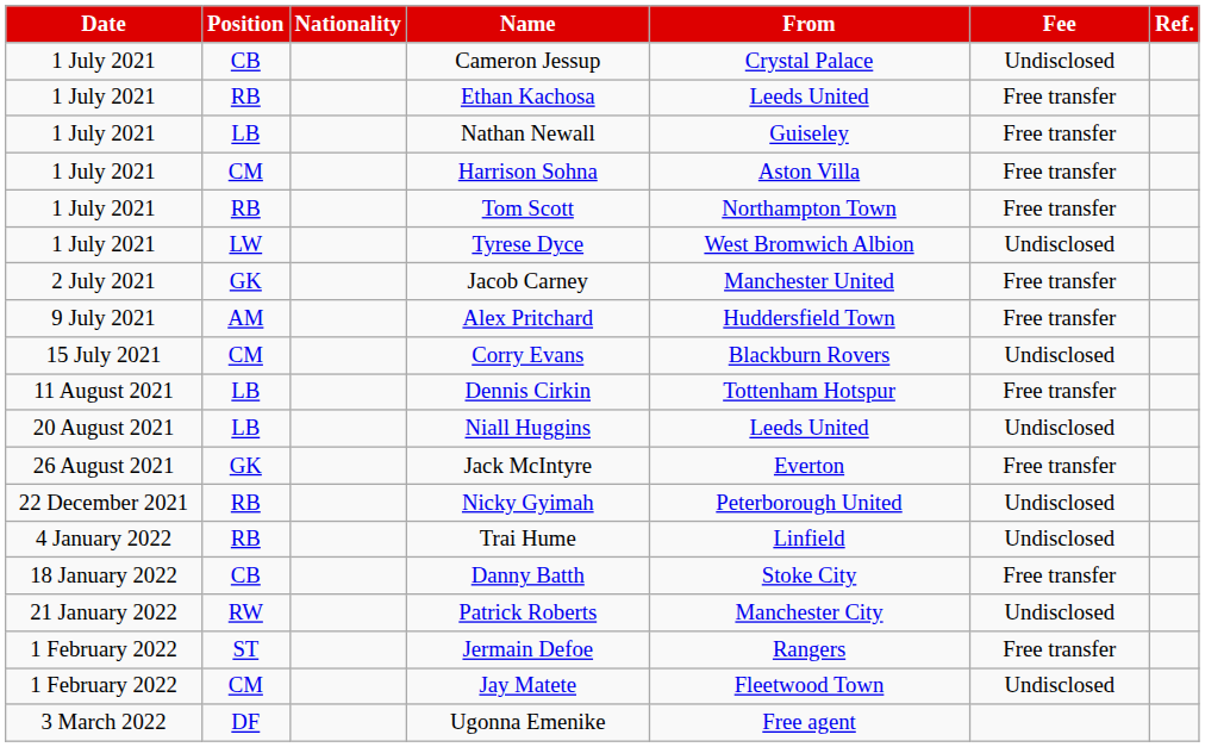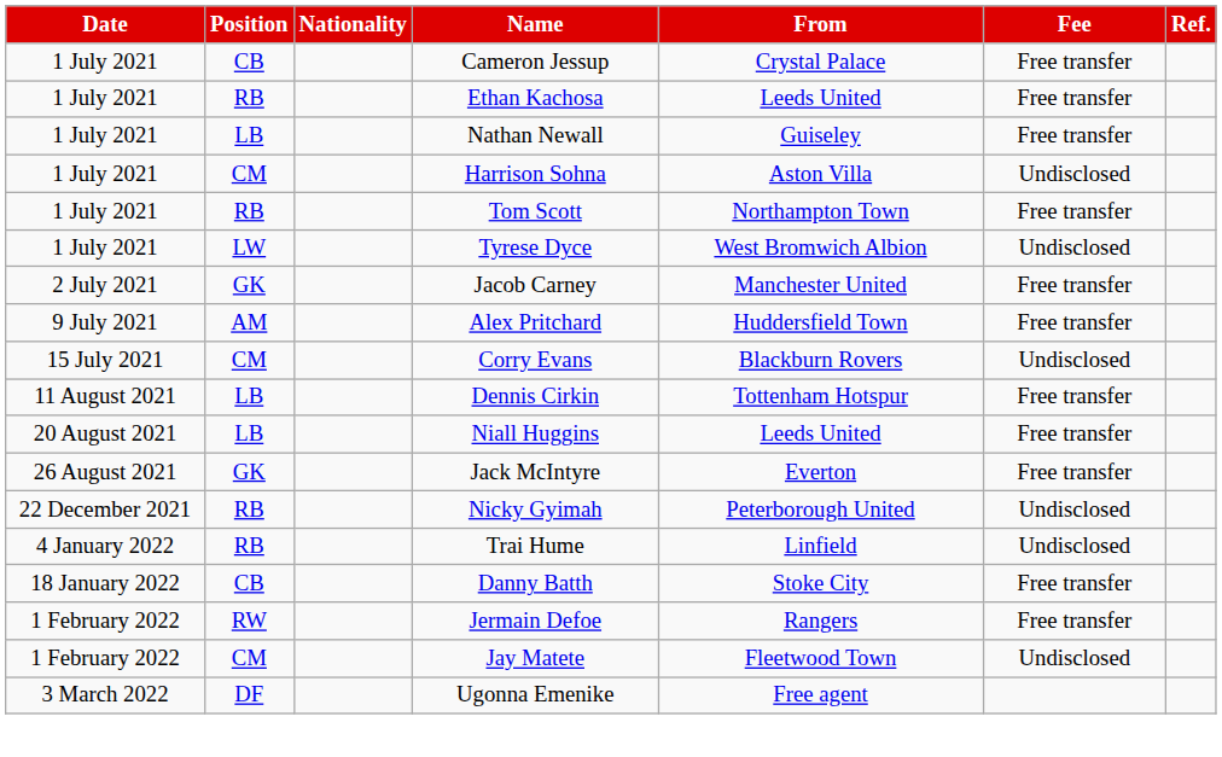Cameron Jessup | Fee: Undisclosed -> Free transfer
Harrison Sohna | Fee: Free transfer -> Undisclosed
Niall Huggins | Fee: Undisclosed -> Free transfer
- row: 21 January 2022 | RW | Patrick Roberts | Manchester City | Undisclosed
Jermain Defoe | Position: ST -> RW
